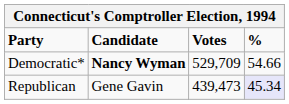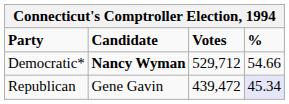Democratic* | Votes: 529,709 -> 529,712
Republican | Votes: 439,473 -> 439,472
